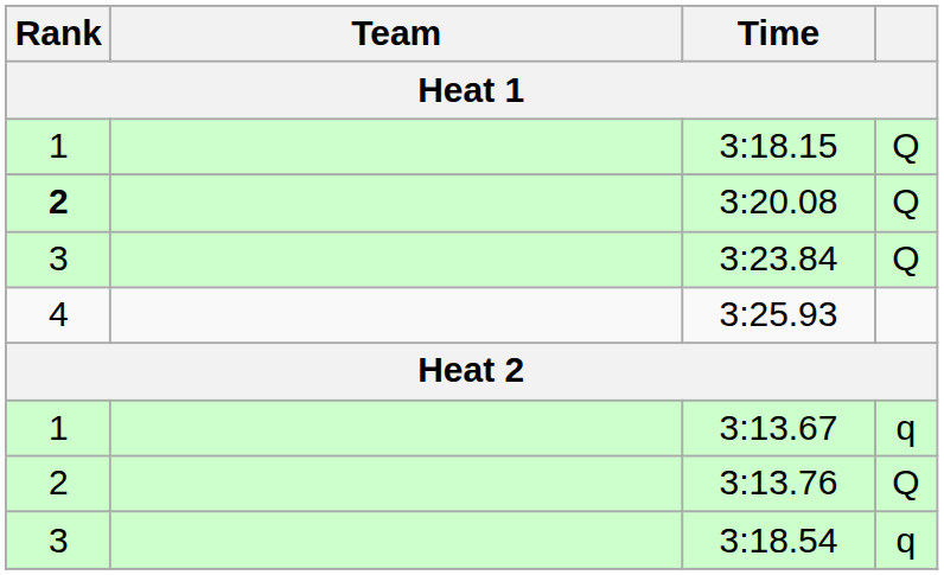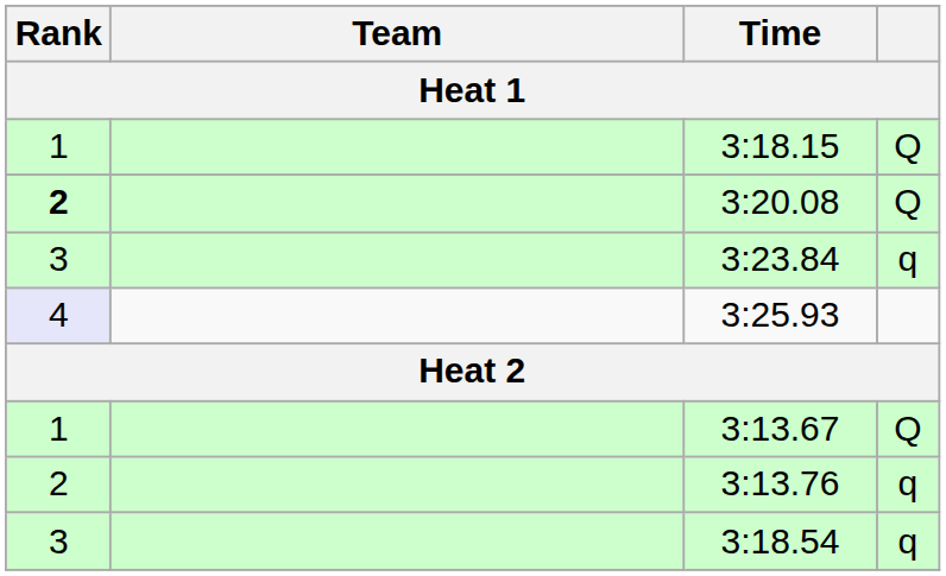3:23.84 | column 4: Q -> q
3:25.93 | Rank: no background -> lavender background
3:13.67 | column 4: q -> Q
3:13.76 | column 4: Q -> q
